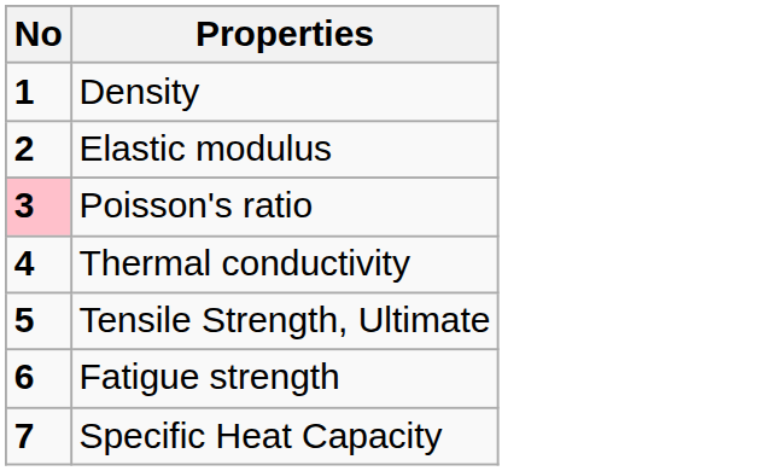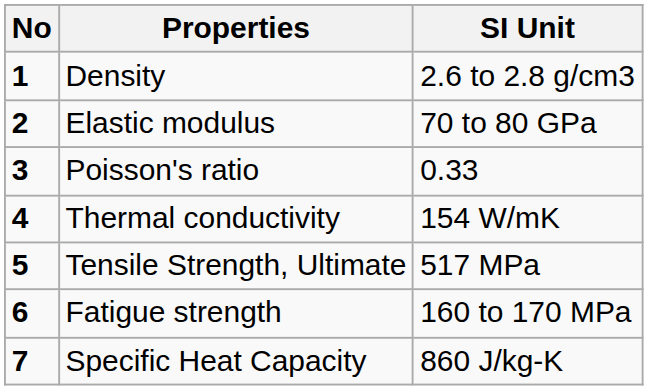+ column: SI Unit | 2.6 to 2.8 g/cm3 | 70 to 80 GPa | 0.33 | 154 W/mK | 517 MPa | 160 to 170 MPa | 860 J/kg-K
Poisson's ratio | No: pink background -> no background
